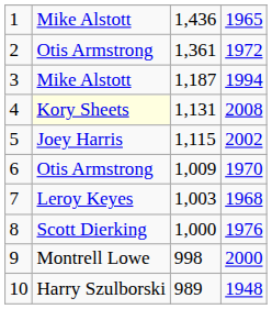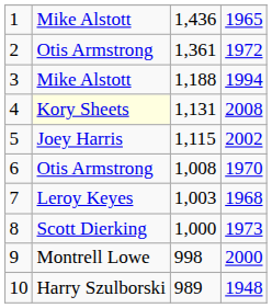3 | column 3: 1,187 -> 1,188
6 | column 3: 1,009 -> 1,008
8 | column 4: 1976 -> 1973
